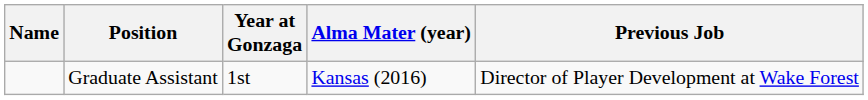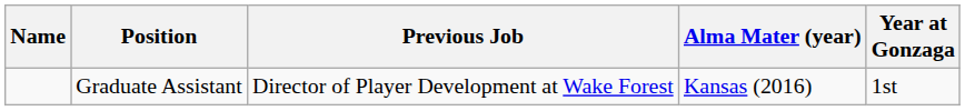columns swapped: Year at Gonzaga <-> Previous Job
